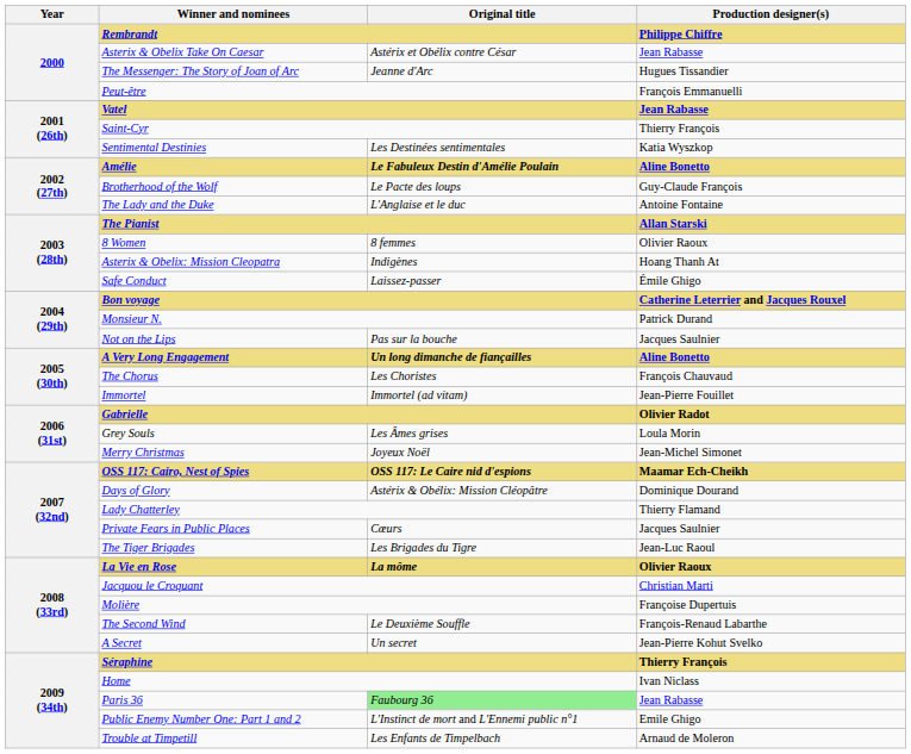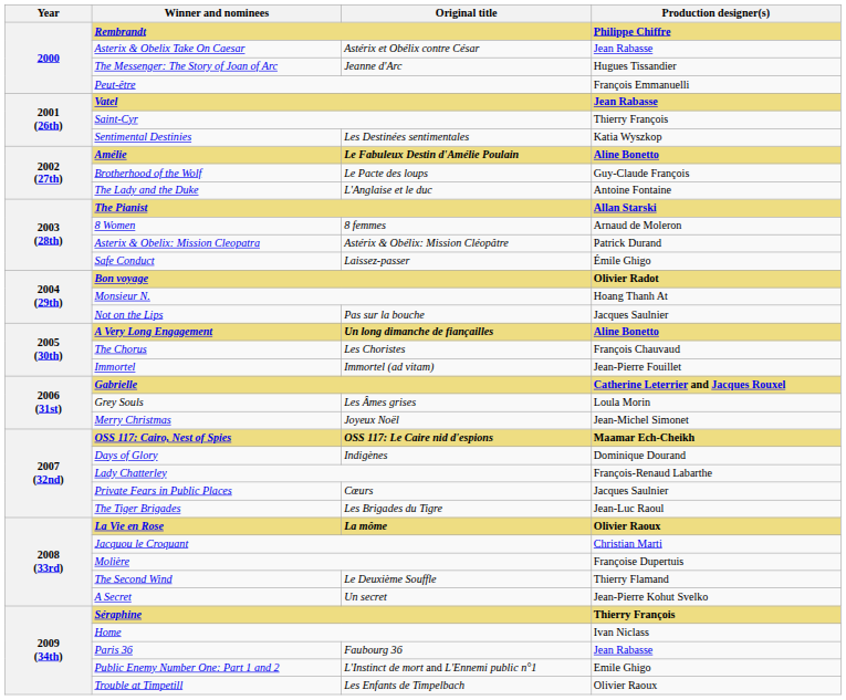8 Women | Production designer(s): Olivier Raoux -> Arnaud de Moleron
Asterix & Obelix: Mission Cleopatra | Original title: Indigènes -> Astérix & Obélix: Mission Cléopâtre
Asterix & Obelix: Mission Cleopatra | Production designer(s): Hoang Thanh At -> Patrick Durand
Bon voyage | Production designer(s): Catherine Leterrier and Jacques Rouxel -> Olivier Radot
Monsieur N. | Production designer(s): Patrick Durand -> Hoang Thanh At
Gabrielle | Production designer(s): Olivier Radot -> Catherine Leterrier and Jacques Rouxel
Days of Glory | Original title: Astérix & Obélix: Mission Cléopâtre -> Indigènes
Lady Chatterley | Production designer(s): Thierry Flamand -> François-Renaud Labarthe
The Second Wind | Production designer(s): François-Renaud Labarthe -> Thierry Flamand
Paris 36 | Original title: lightgreen background -> no background
Trouble at Timpetill | Production designer(s): Arnaud de Moleron -> Olivier Raoux
